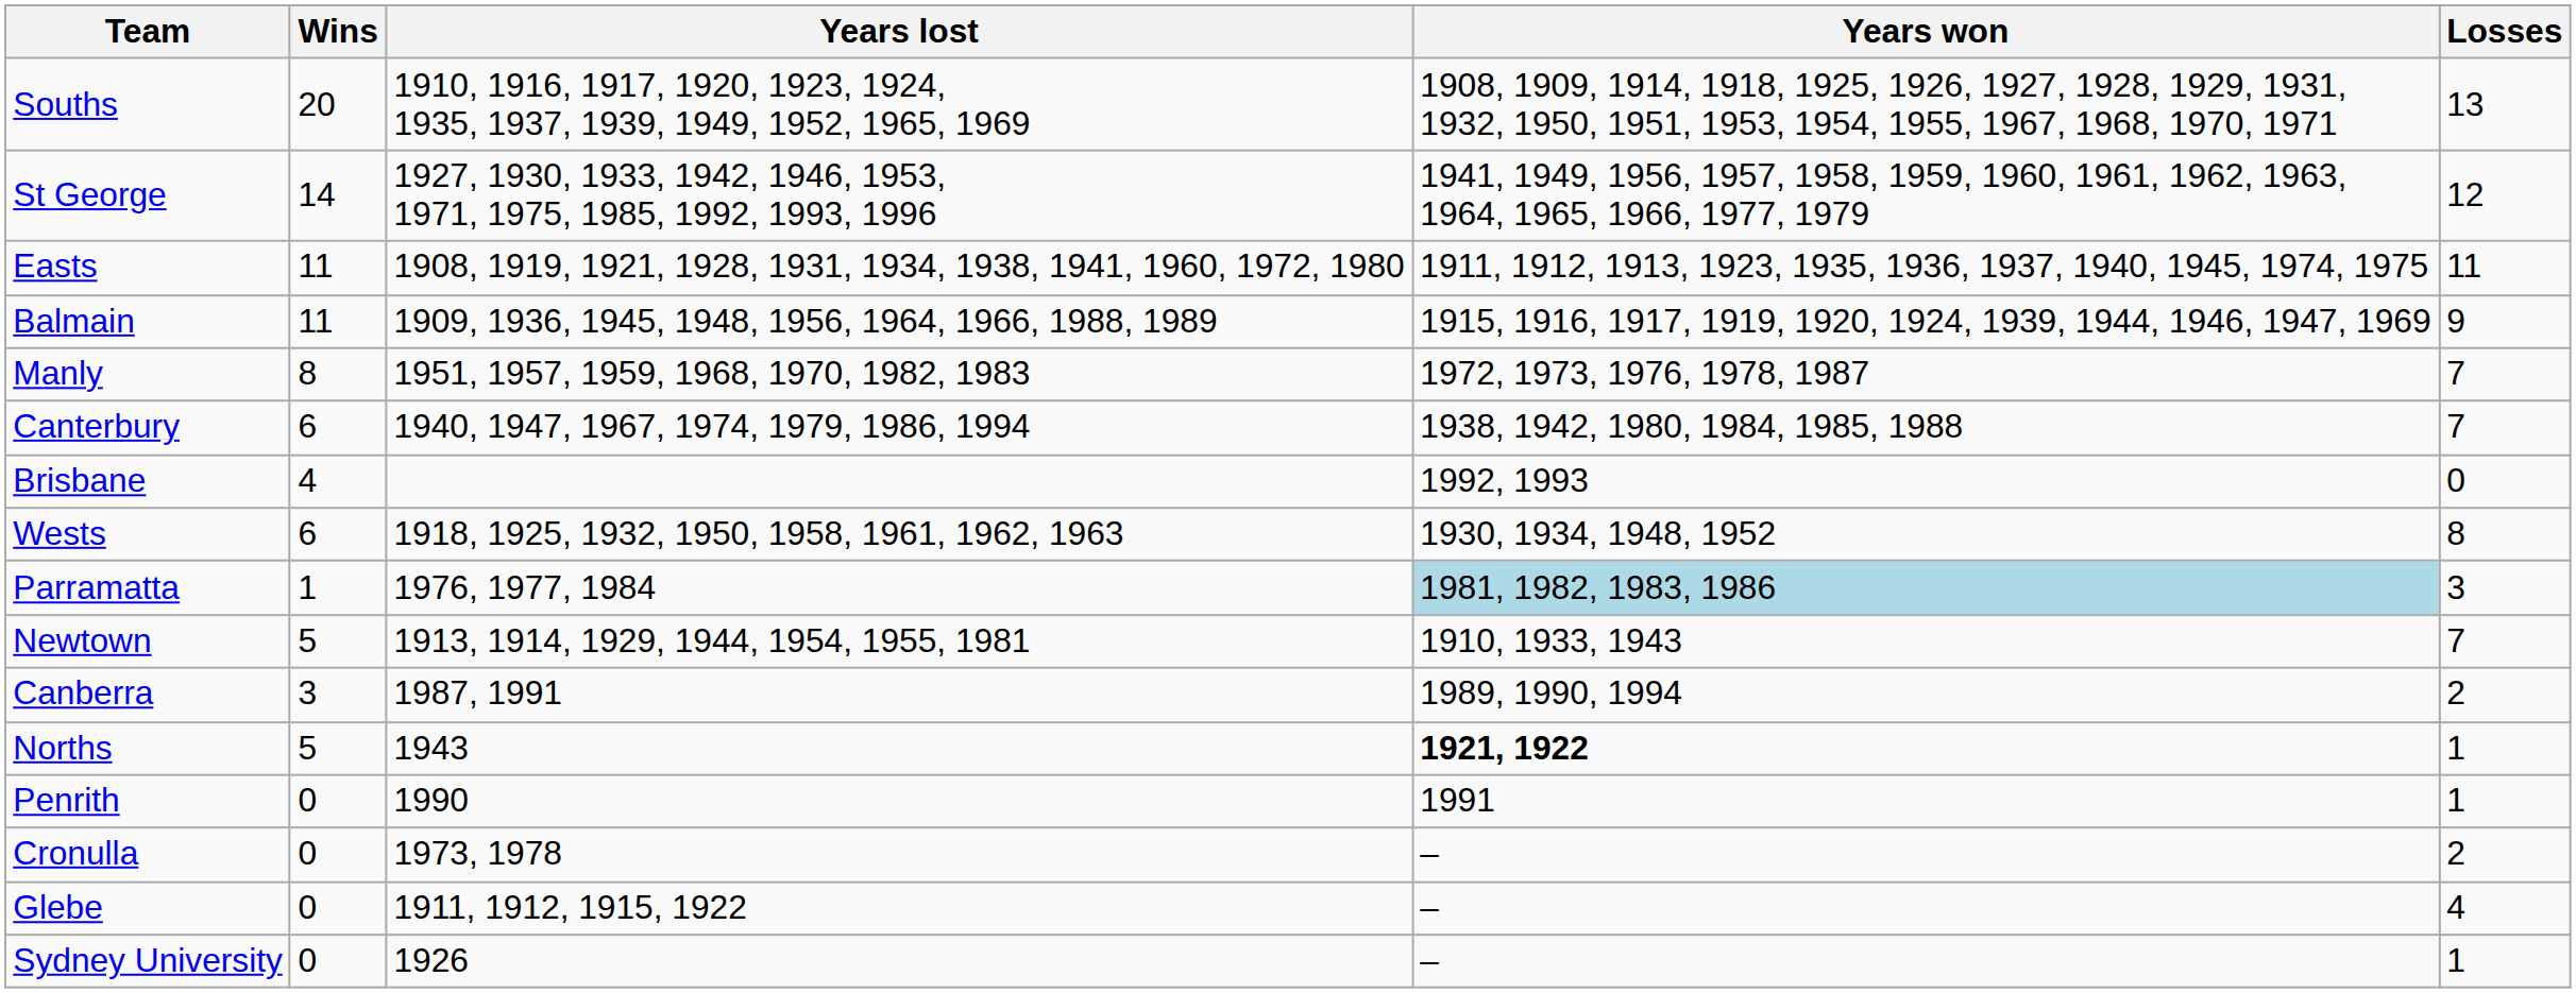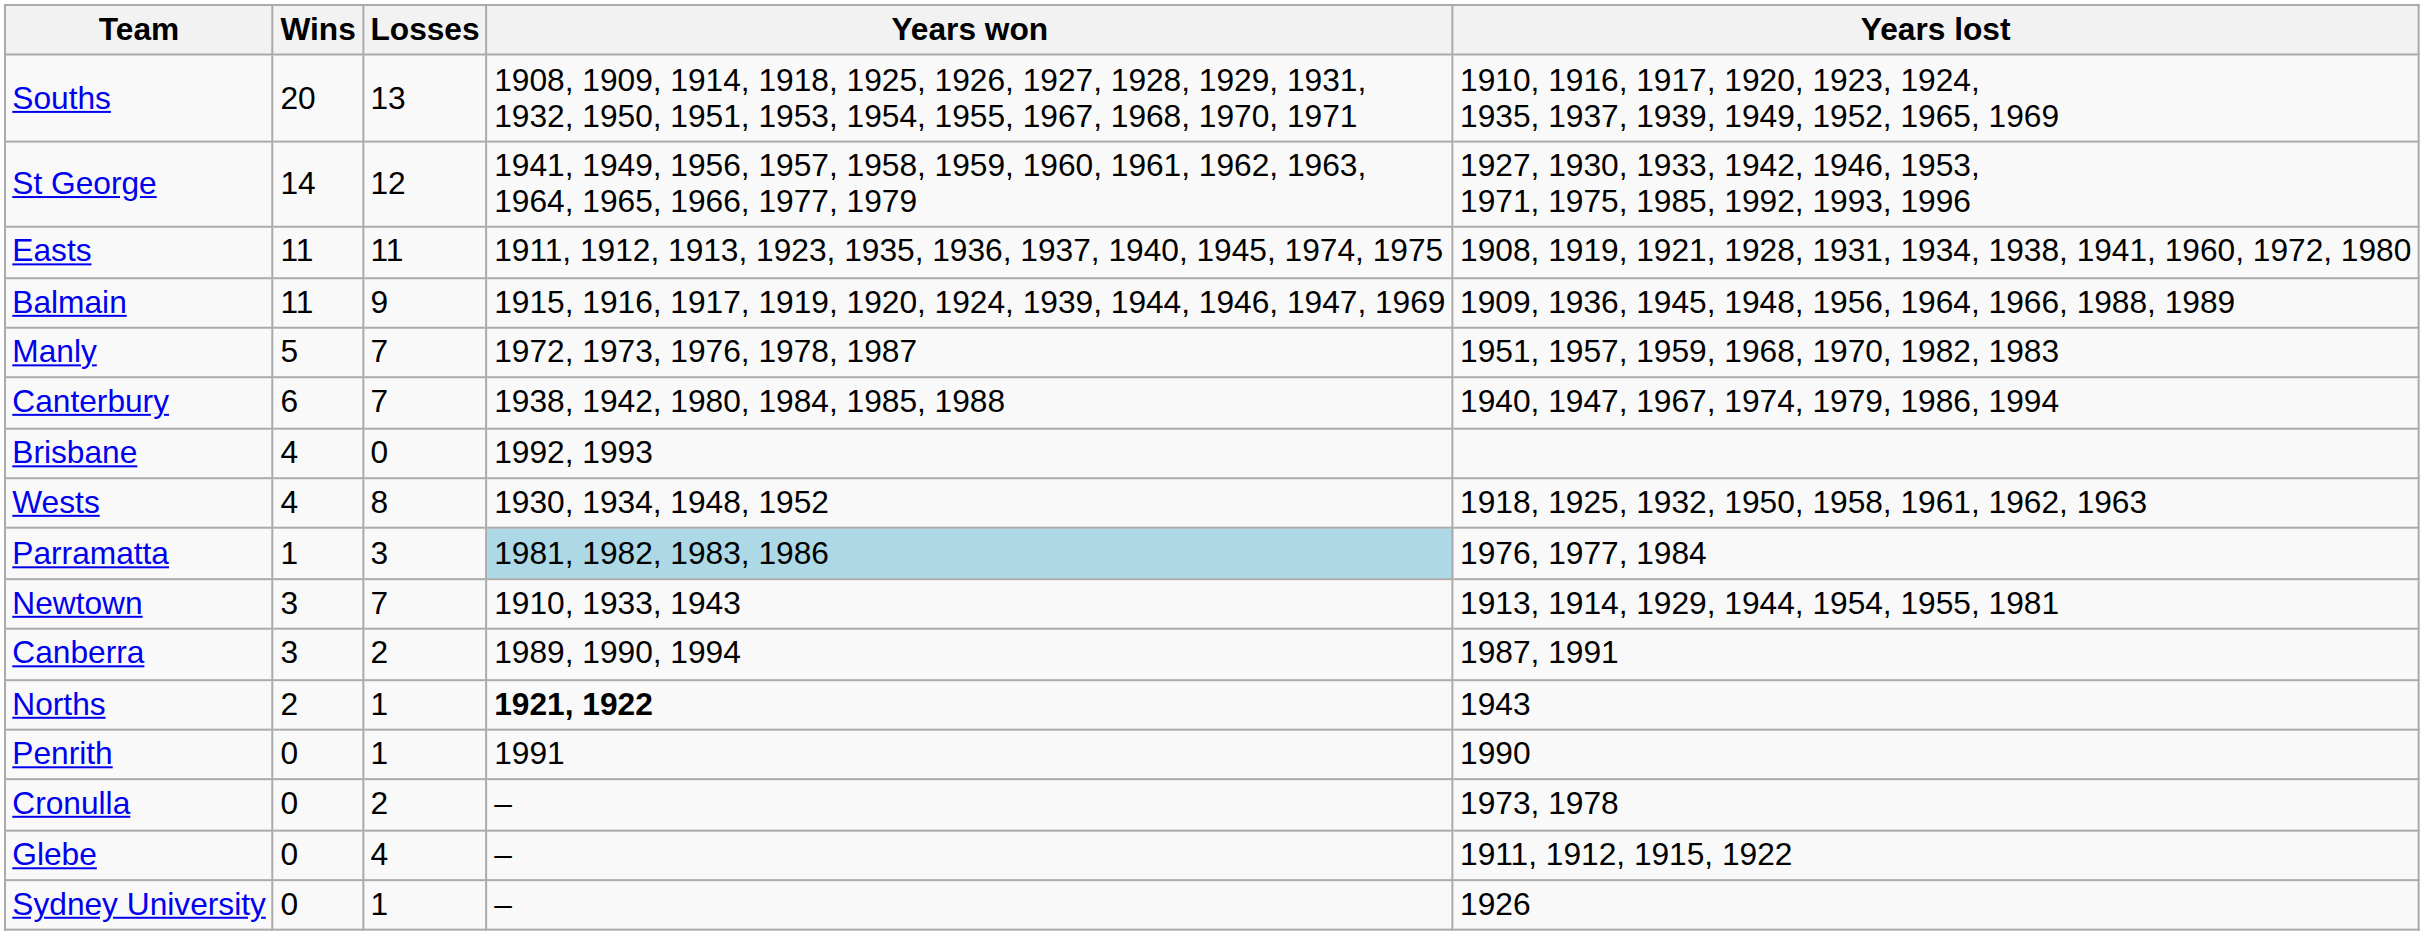columns swapped: Losses <-> Years lost
Manly | Wins: 8 -> 5
Wests | Wins: 6 -> 4
Newtown | Wins: 5 -> 3
Norths | Wins: 5 -> 2
